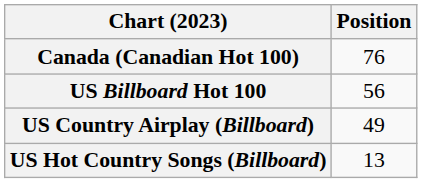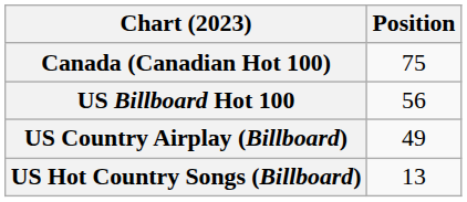Canada (Canadian Hot 100) | Position: 76 -> 75
